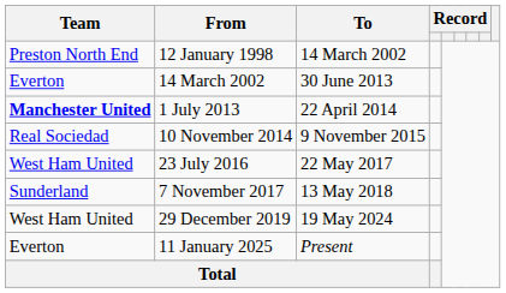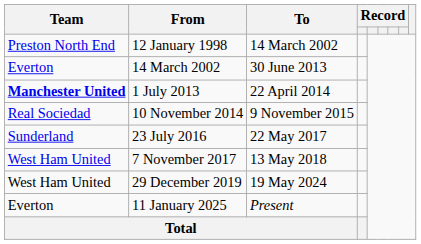23 July 2016 | Team: West Ham United -> Sunderland
7 November 2017 | Team: Sunderland -> West Ham United
